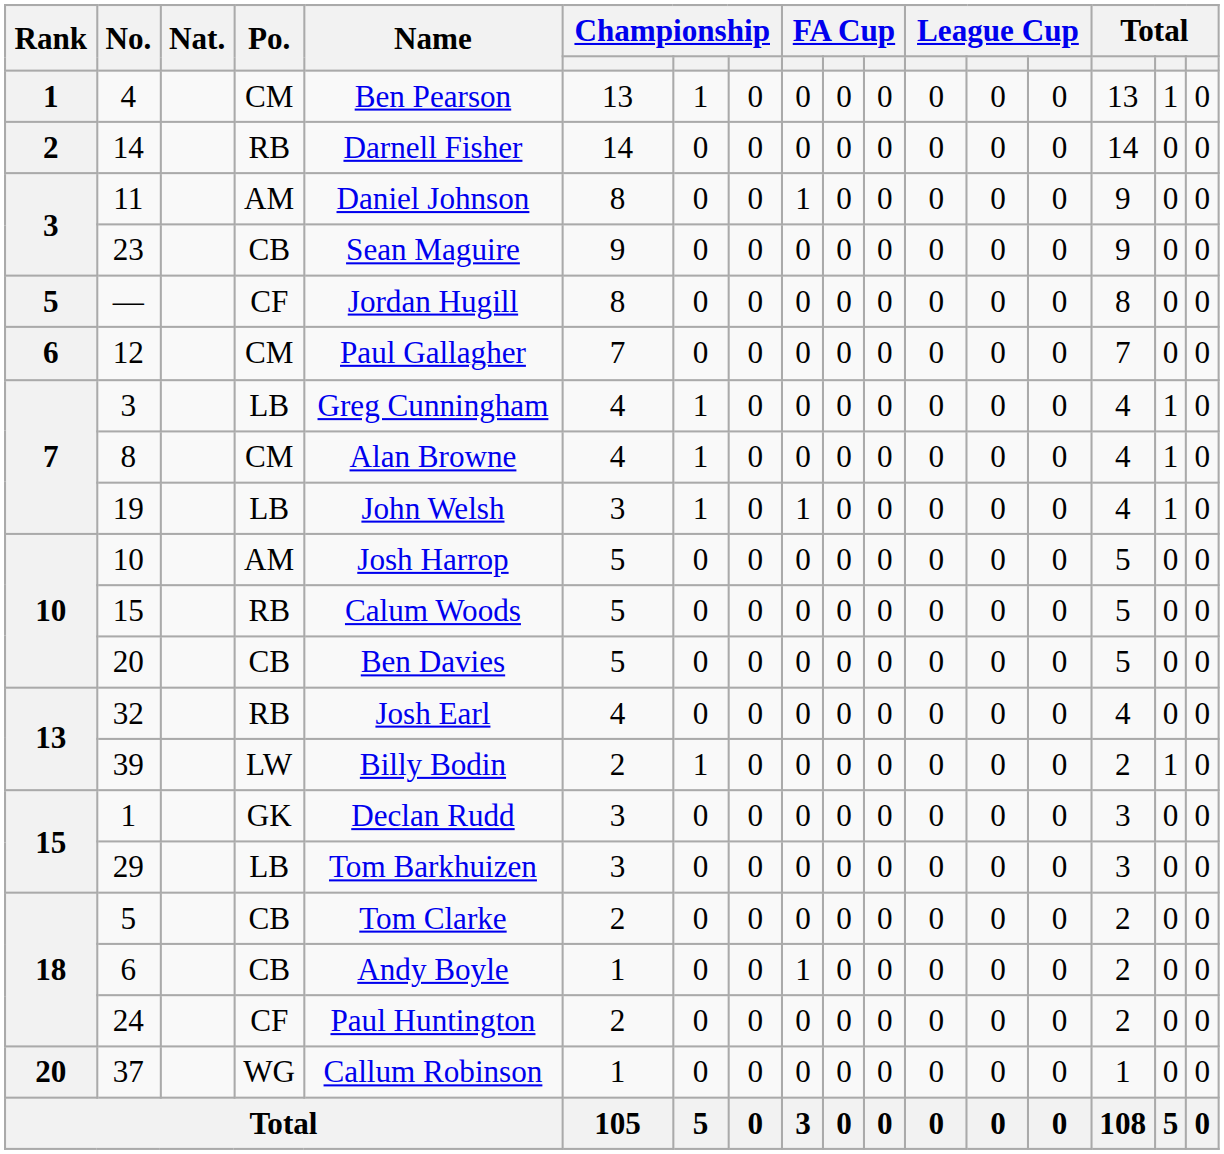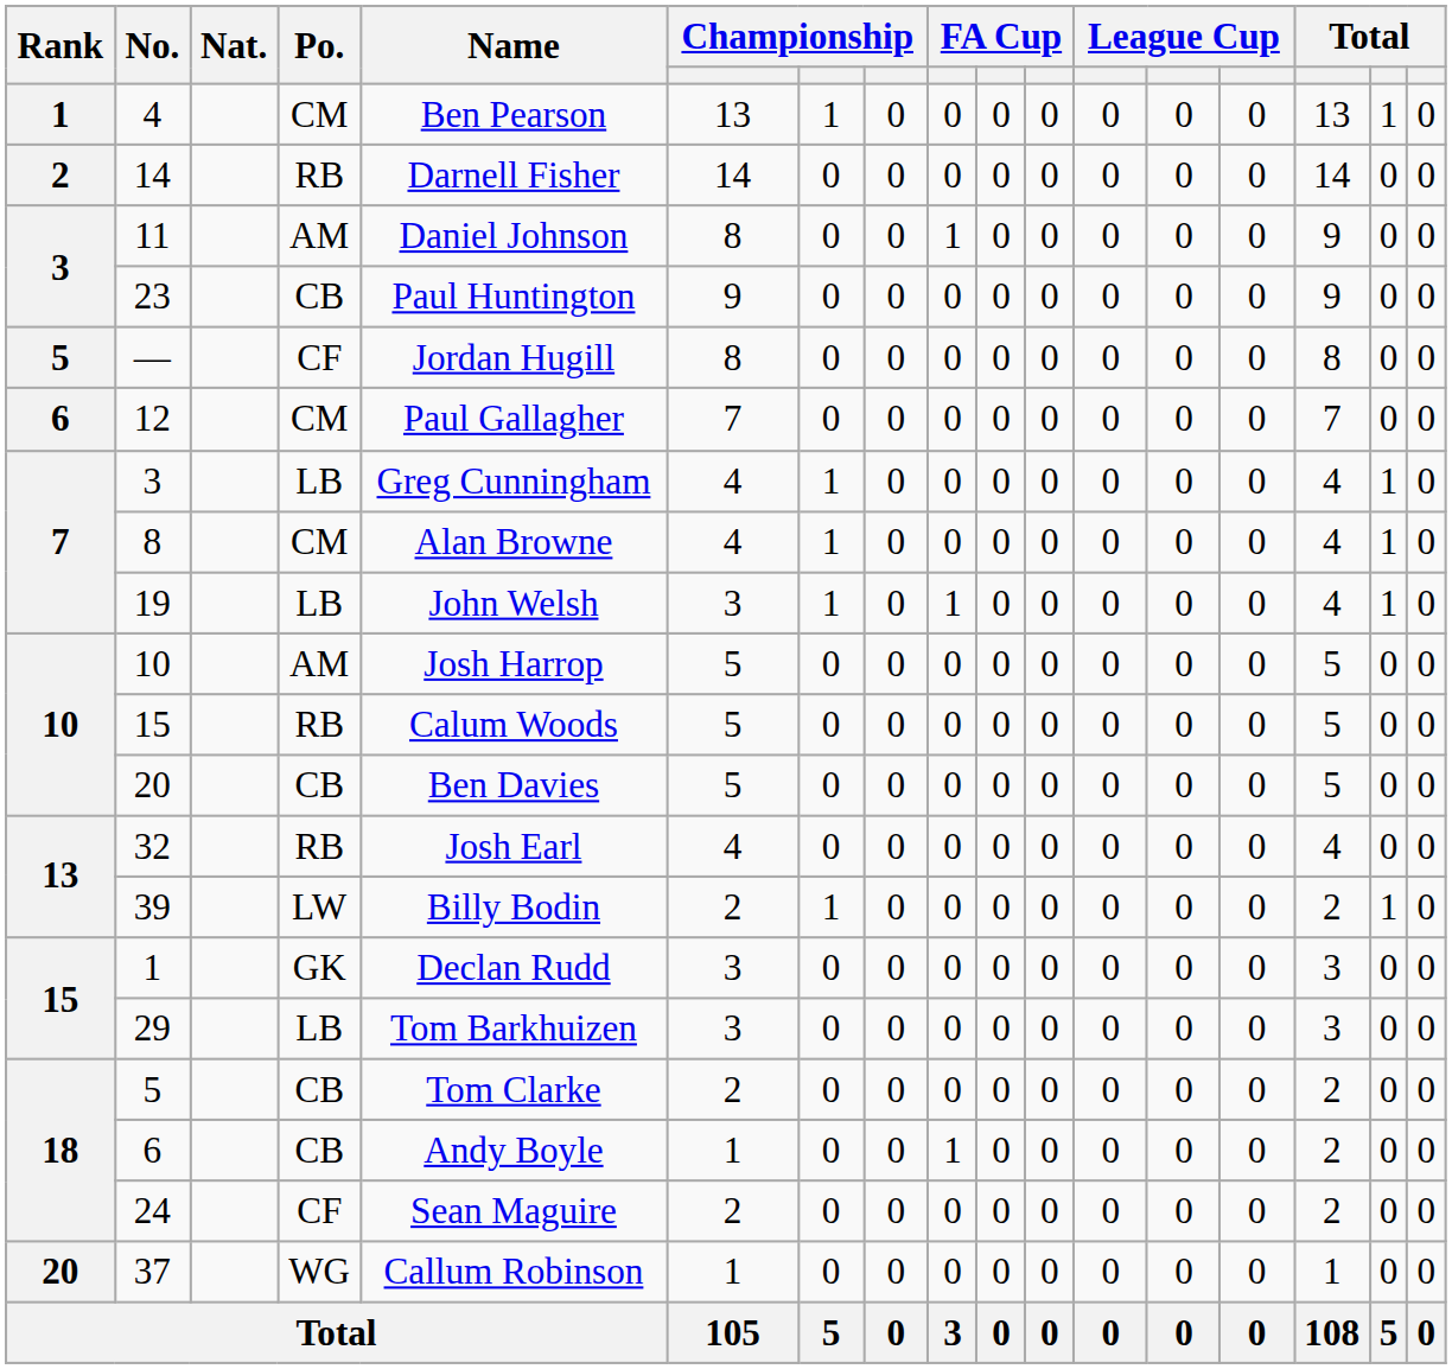23 | Name: Sean Maguire -> Paul Huntington
24 | Name: Paul Huntington -> Sean Maguire
